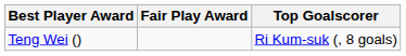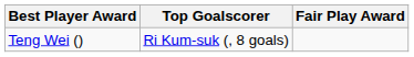columns swapped: Top Goalscorer <-> Fair Play Award
